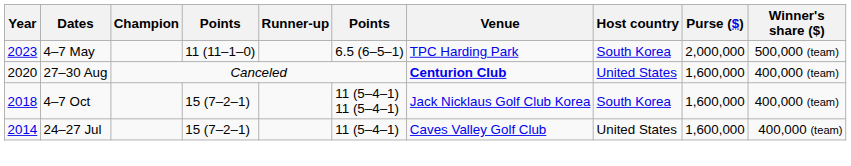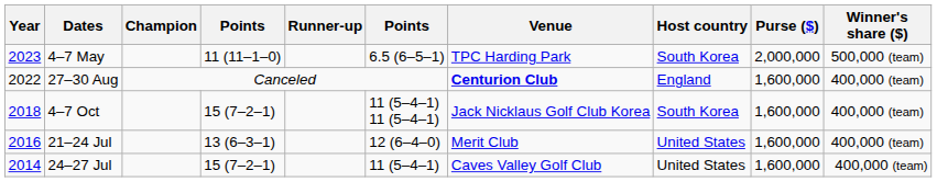27–30 Aug | Year: 2020 -> 2022
27–30 Aug | Host country: United States -> England
+ row: 2016 | 21–24 Jul | 13 (6–3–1) | 12 (6–4–0) | Merit Club | United States | 1,600,000 | 400,000 (team)
